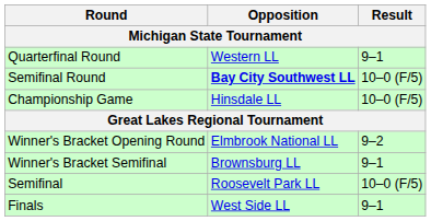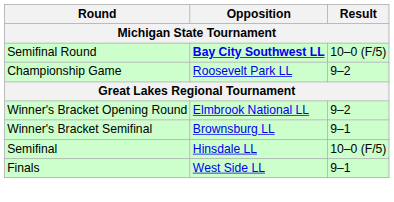- row: Quarterfinal Round | Western LL | 9–1
Championship Game | Opposition: Hinsdale LL -> Roosevelt Park LL
Championship Game | Result: 10–0 (F/5) -> 9–2
Semifinal | Opposition: Roosevelt Park LL -> Hinsdale LL
